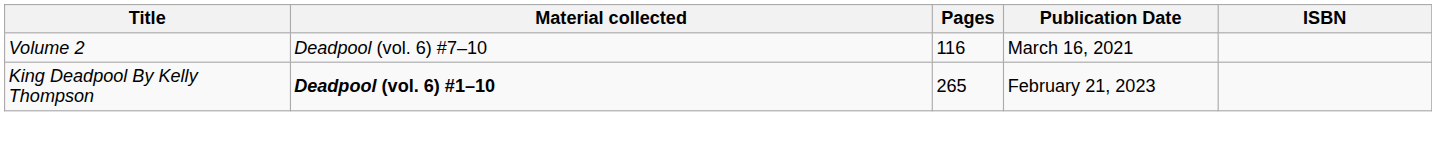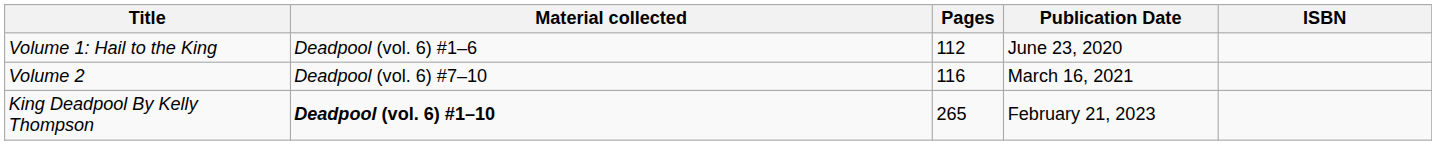+ row: Volume 1: Hail to the King | Deadpool (vol. 6) #1–6 | 112 | June 23, 2020
